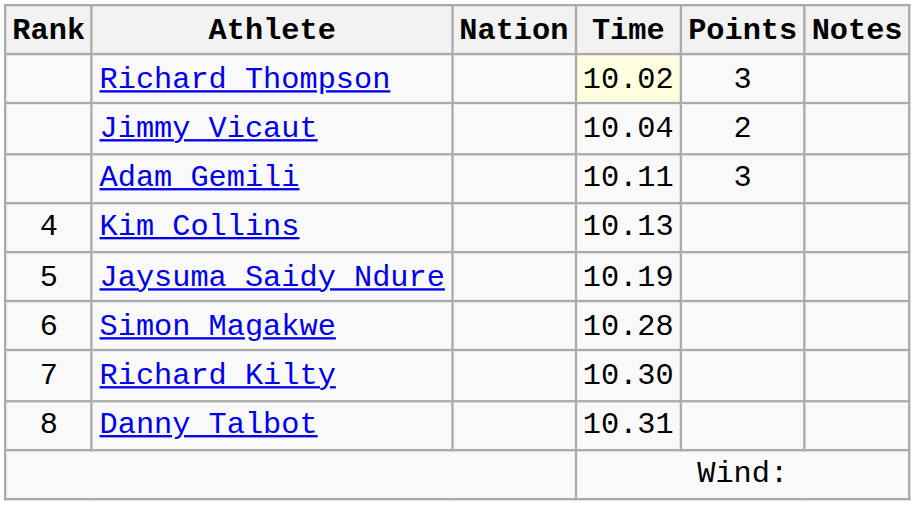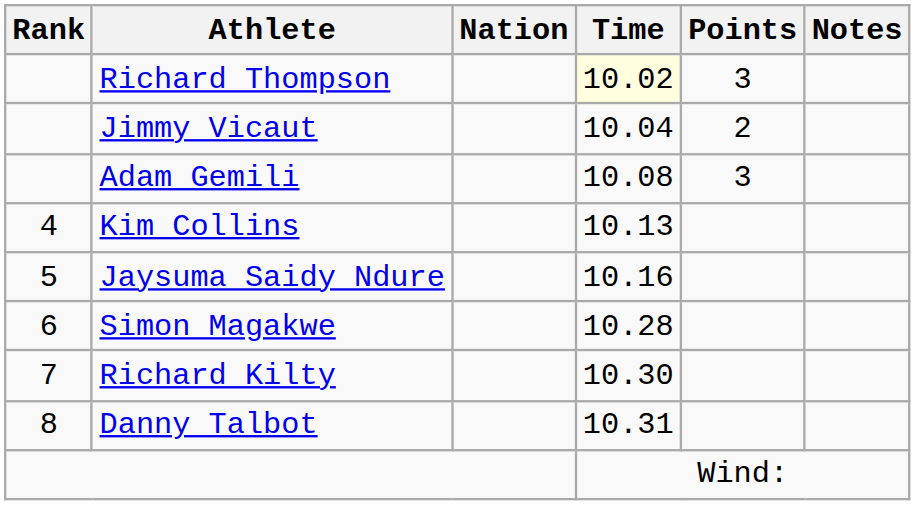Adam Gemili | Time: 10.11 -> 10.08
Jaysuma Saidy Ndure | Time: 10.19 -> 10.16
